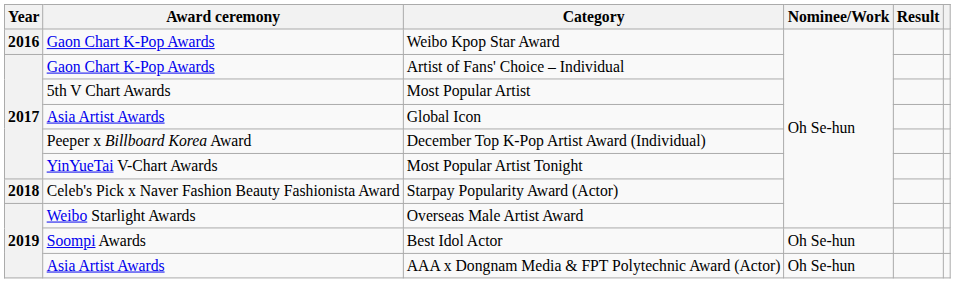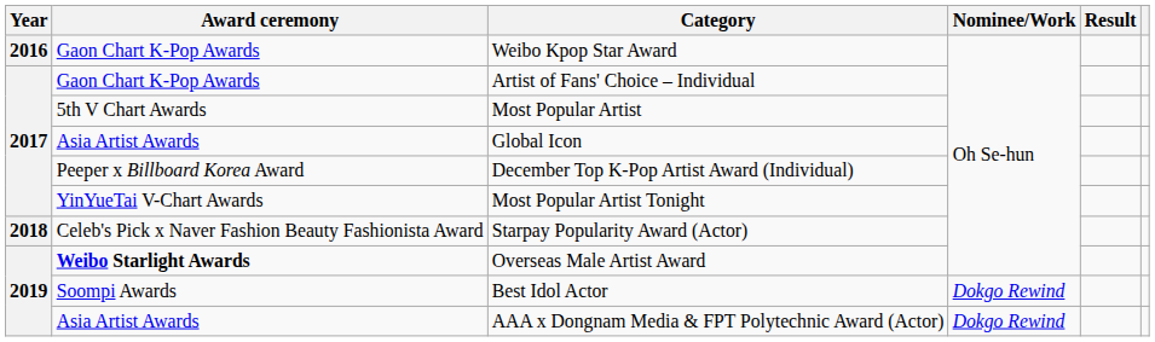Overseas Male Artist Award | Award ceremony: normal -> bold
Best Idol Actor | Nominee/Work: Oh Se-hun -> Dokgo Rewind
AAA x Dongnam Media & FPT Polytechnic Award (Actor) | Nominee/Work: Oh Se-hun -> Dokgo Rewind
